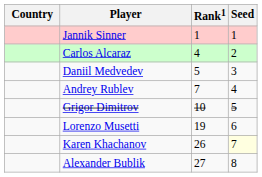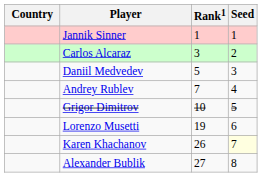Carlos Alcaraz | Rank1: 4 -> 3
